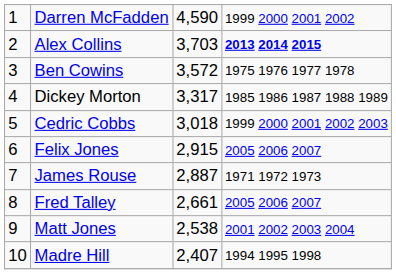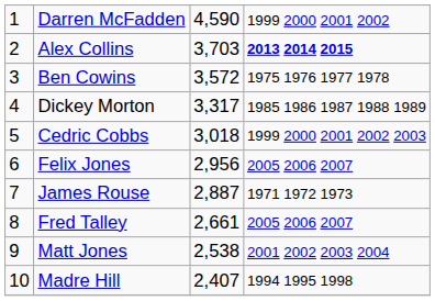Felix Jones | column 3: 2,915 -> 2,956
